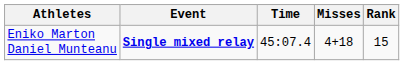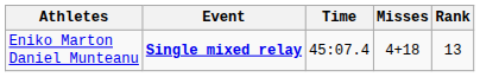Eniko Marton Daniel Munteanu | Rank: 15 -> 13
